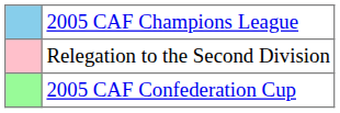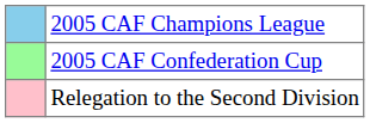rows swapped: 2005 CAF Confederation Cup <-> Relegation to the Second Division
